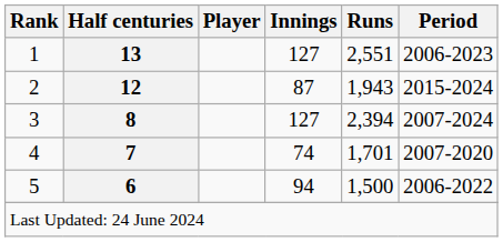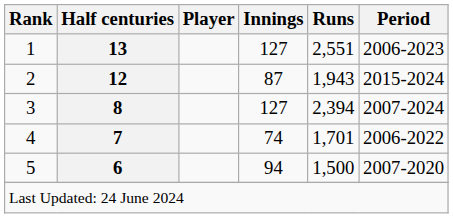4 | Period: 2007-2020 -> 2006-2022
5 | Period: 2006-2022 -> 2007-2020
